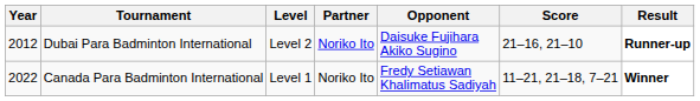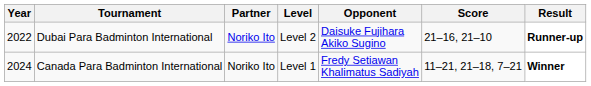columns swapped: Level <-> Partner
Dubai Para Badminton International | Year: 2012 -> 2022
Canada Para Badminton International | Year: 2022 -> 2024
